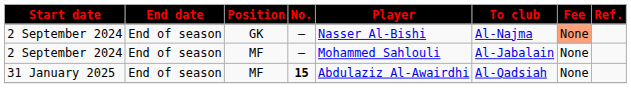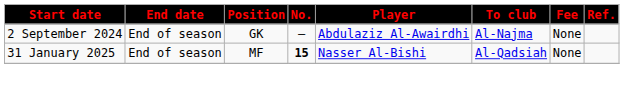2 September 2024 / GK | Player: Nasser Al-Bishi -> Abdulaziz Al-Awairdhi
2 September 2024 / GK | Fee: lightsalmon background -> no background
- row: 2 September 2024 | End of season | MF | – | Mohammed Sahlouli | Al-Jabalain | None
31 January 2025 | Player: Abdulaziz Al-Awairdhi -> Nasser Al-Bishi
